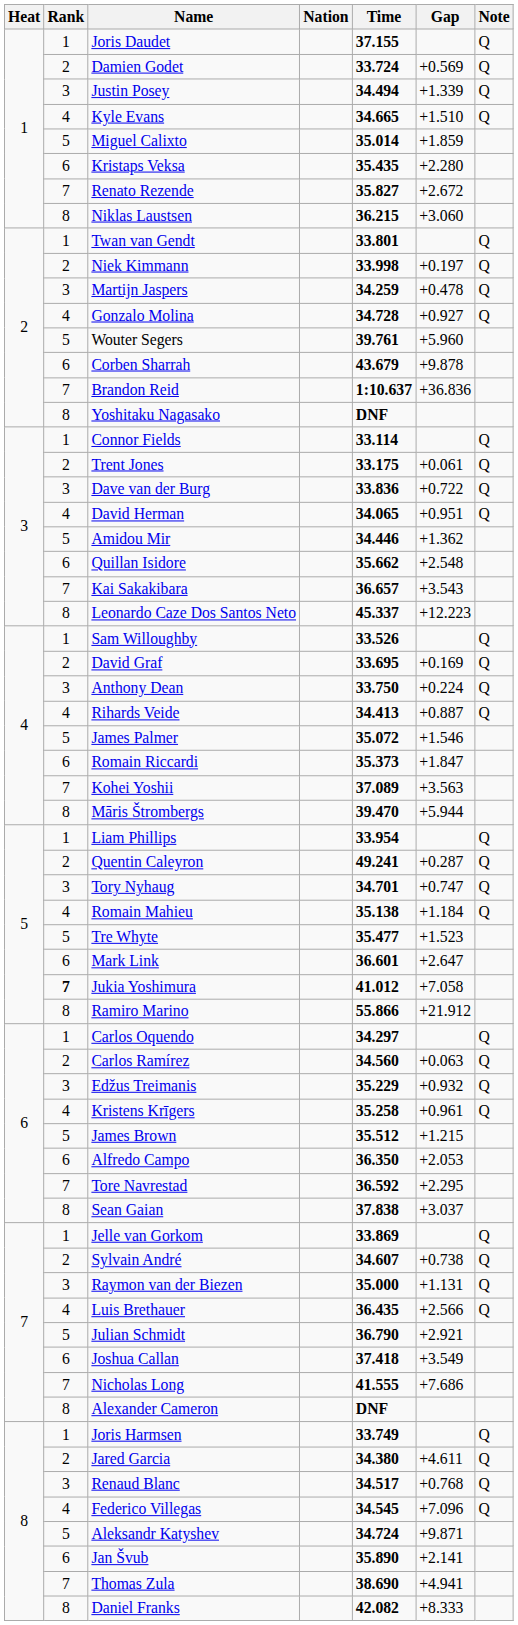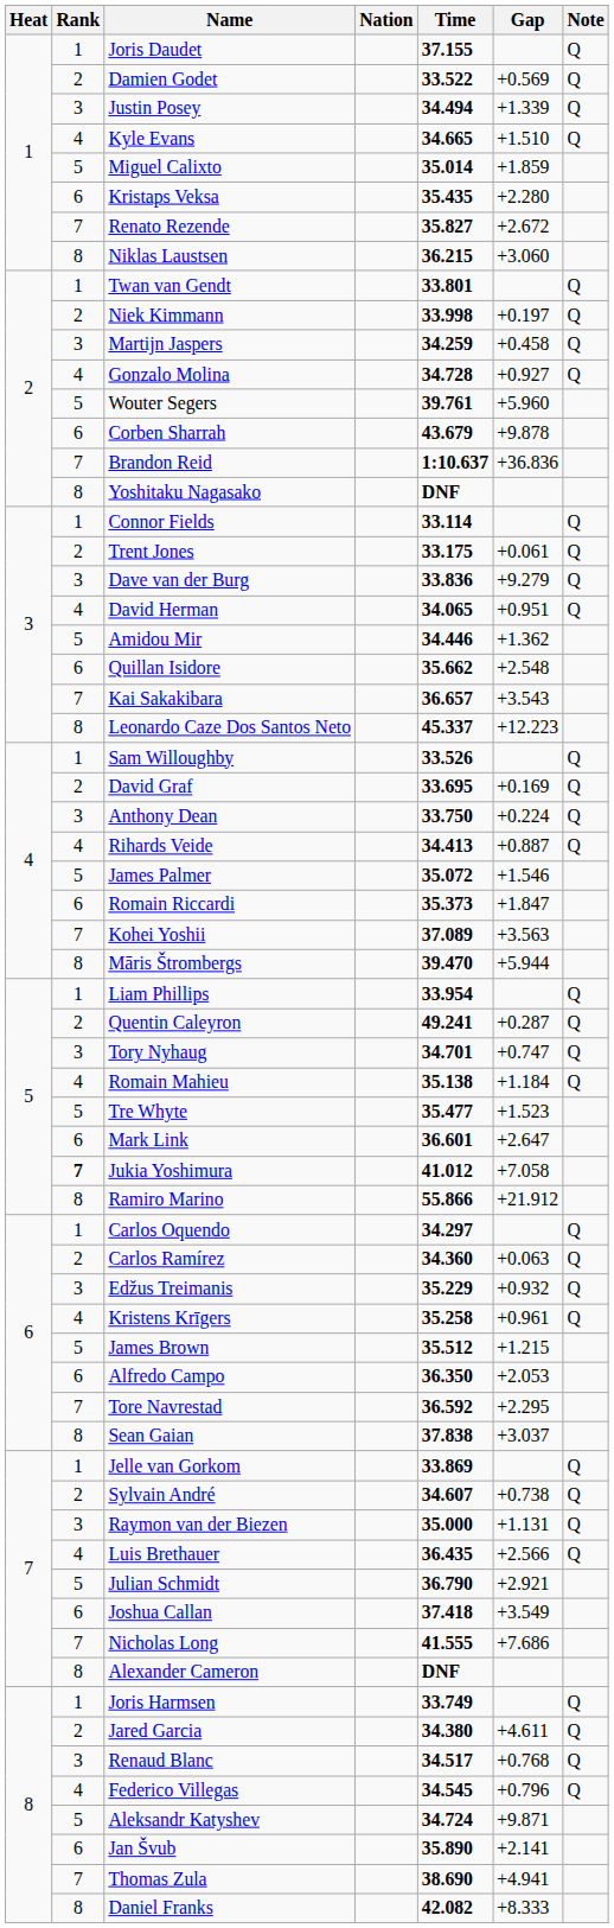Damien Godet | Time: 33.724 -> 33.522
Martijn Jaspers | Gap: +0.478 -> +0.458
Dave van der Burg | Gap: +0.722 -> +9.279
Carlos Ramírez | Time: 34.560 -> 34.360
Federico Villegas | Gap: +7.096 -> +0.796
